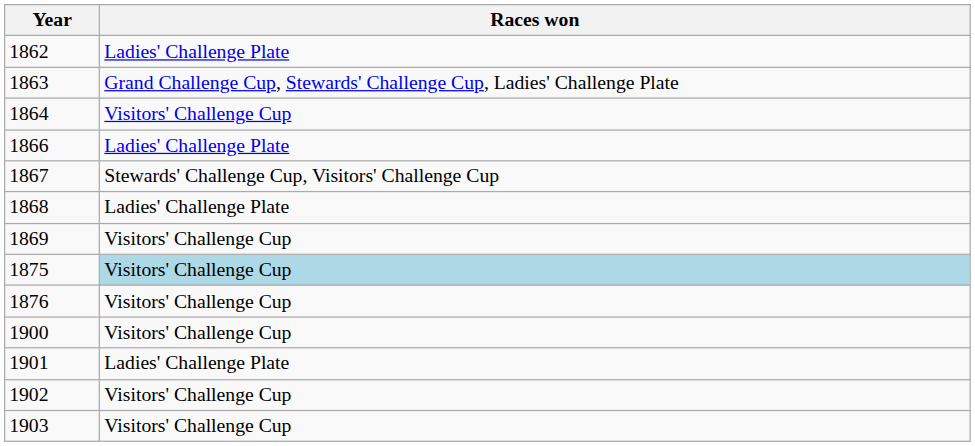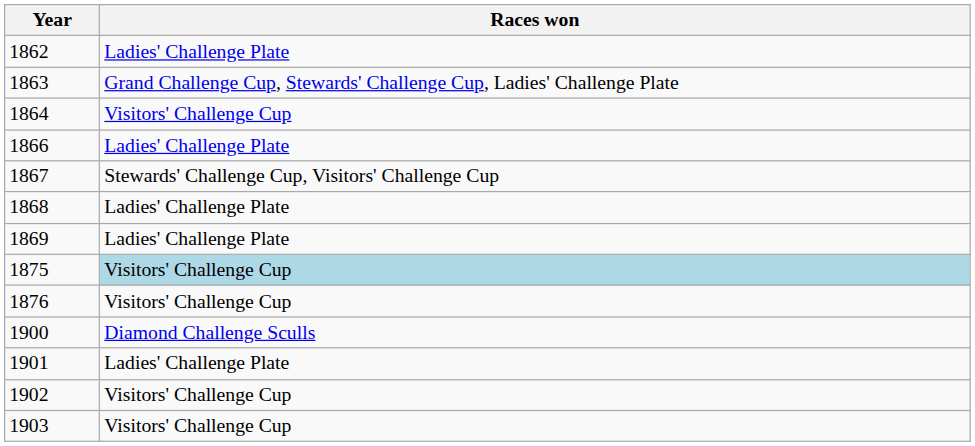1869 | Races won: Visitors' Challenge Cup -> Ladies' Challenge Plate
1900 | Races won: Visitors' Challenge Cup -> Diamond Challenge Sculls
